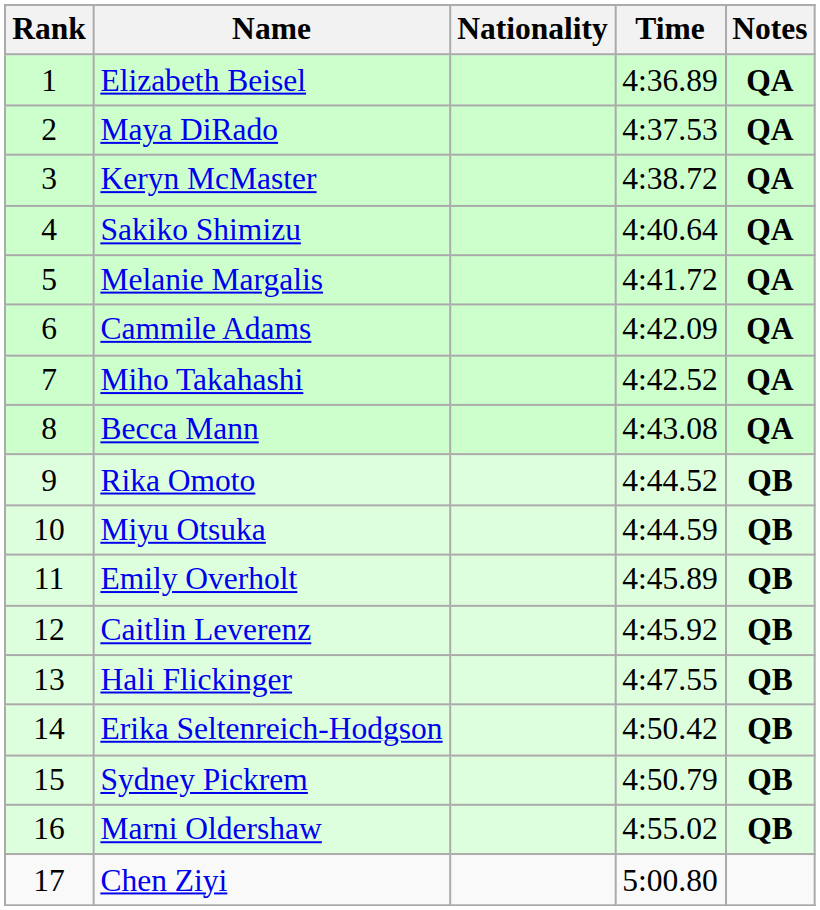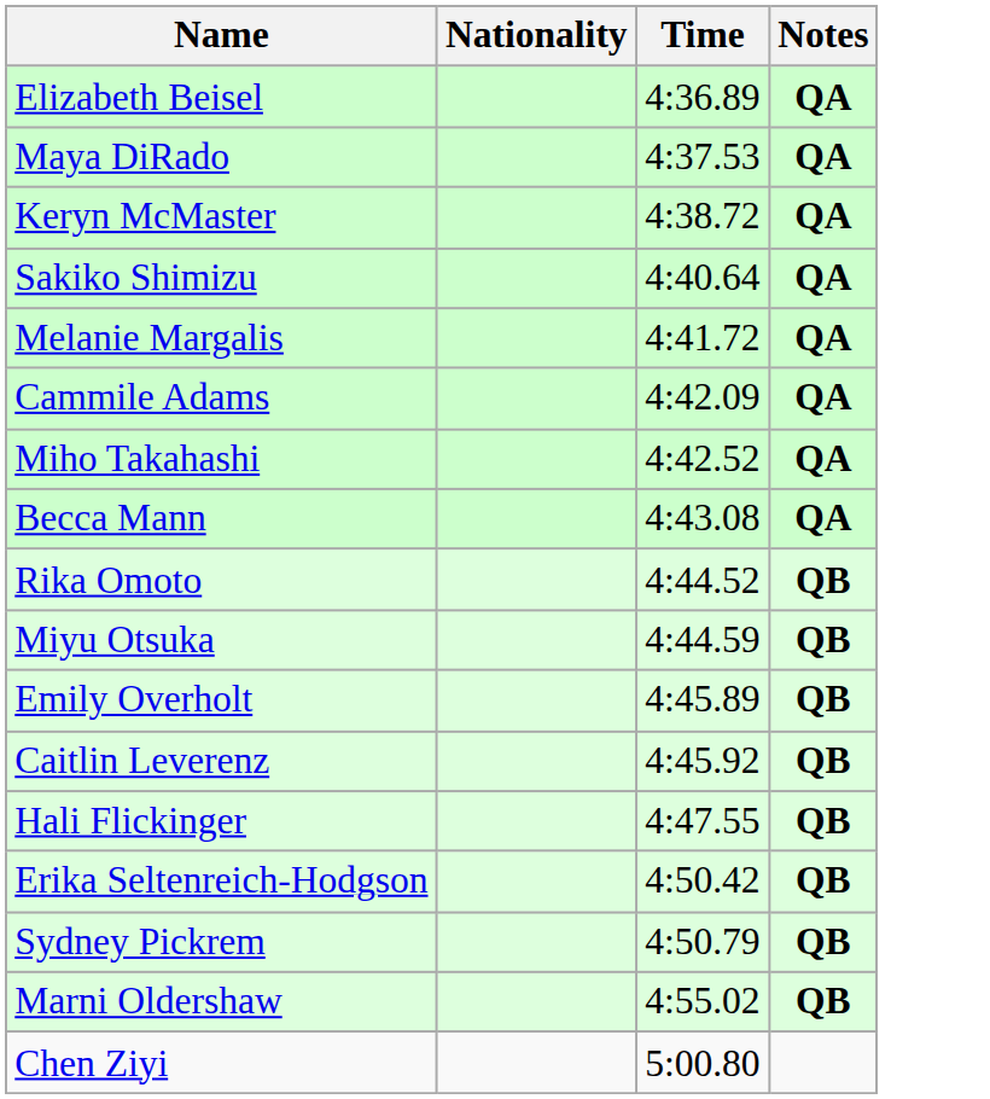- column: Rank | 1 | 2 | 3 | 4 | 5 | 6 | 7 | 8 | 9 | 10 | 11 | 12 | 13 | 14 | 15 | 16 | 17
